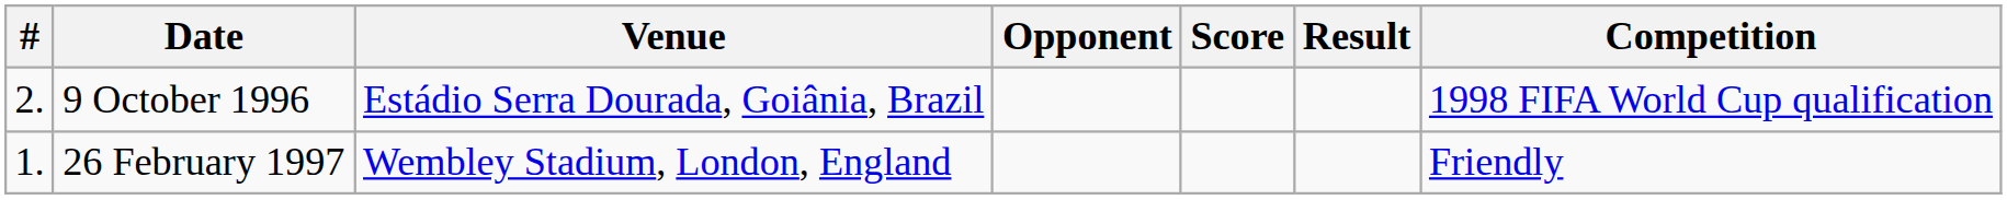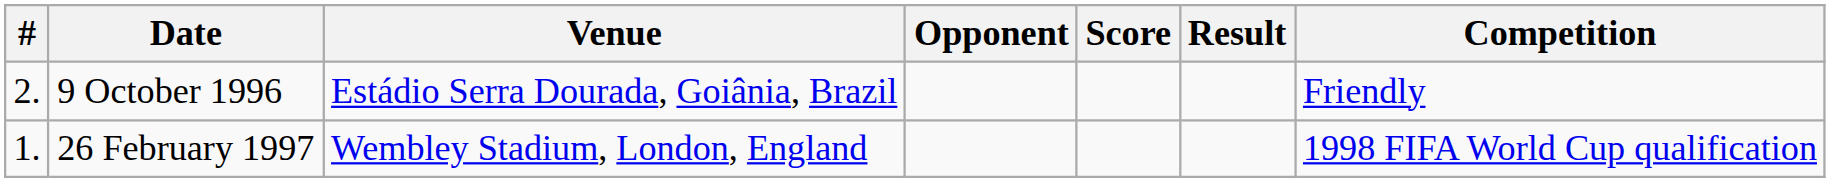9 October 1996 | Competition: 1998 FIFA World Cup qualification -> Friendly
26 February 1997 | Competition: Friendly -> 1998 FIFA World Cup qualification
